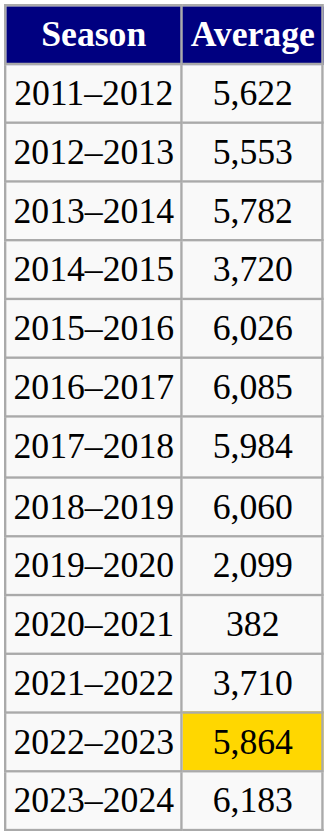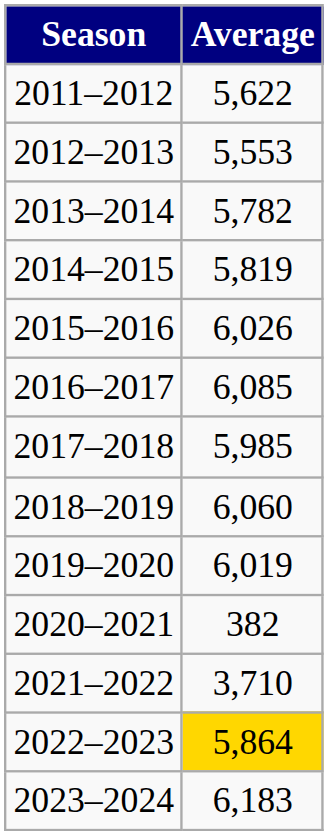2014–2015 | Average: 3,720 -> 5,819
2017–2018 | Average: 5,984 -> 5,985
2019–2020 | Average: 2,099 -> 6,019
